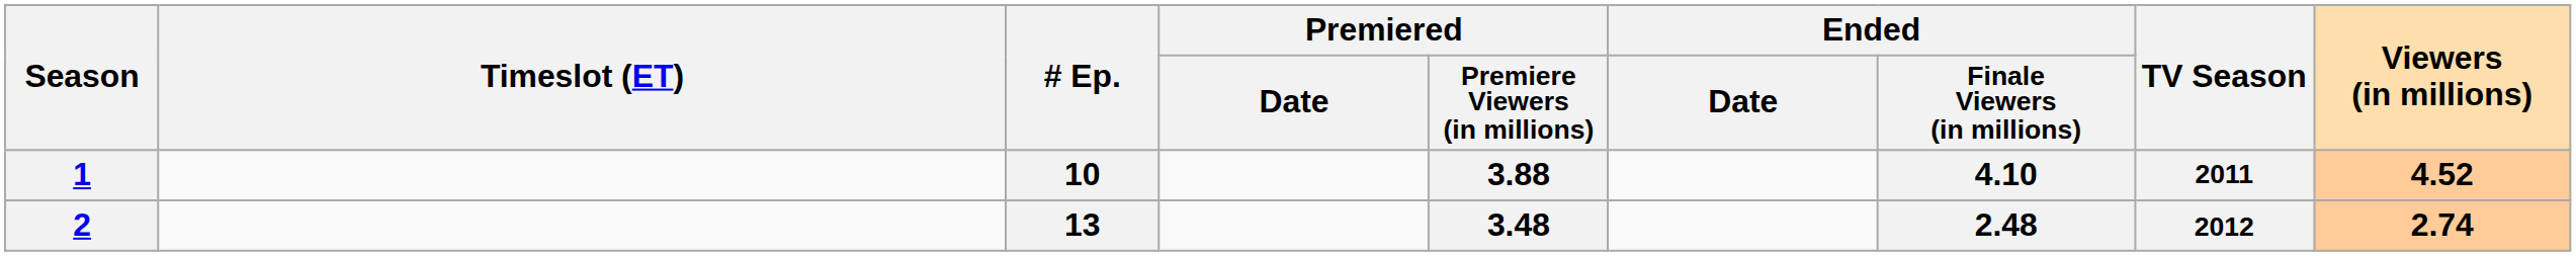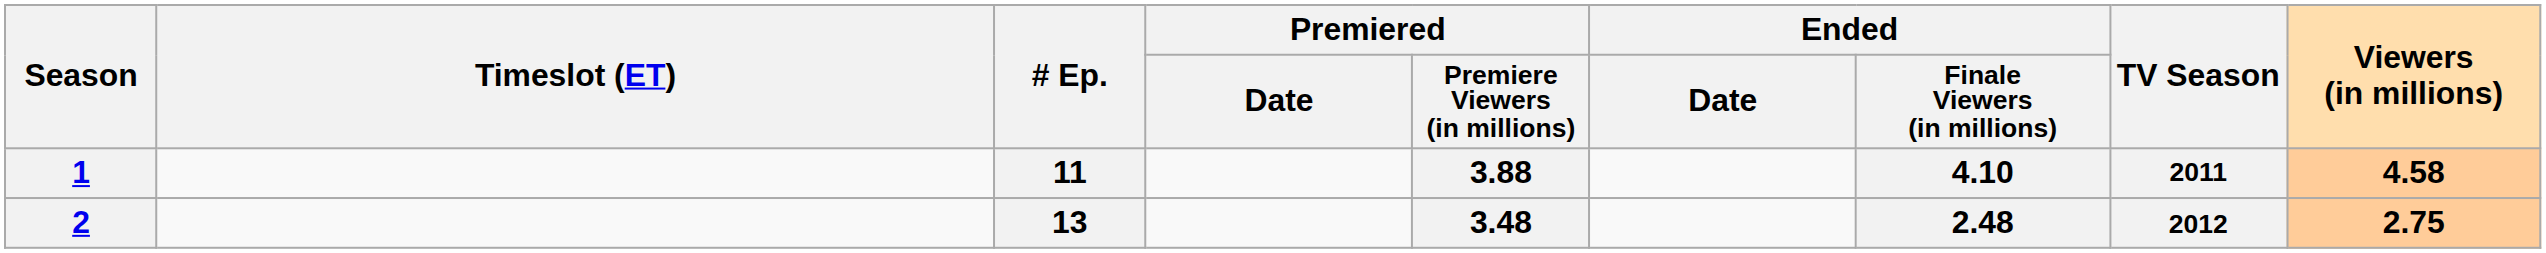1 | # Ep.: 10 -> 11
1 | Viewers (in millions): 4.52 -> 4.58
2 | Viewers (in millions): 2.74 -> 2.75
